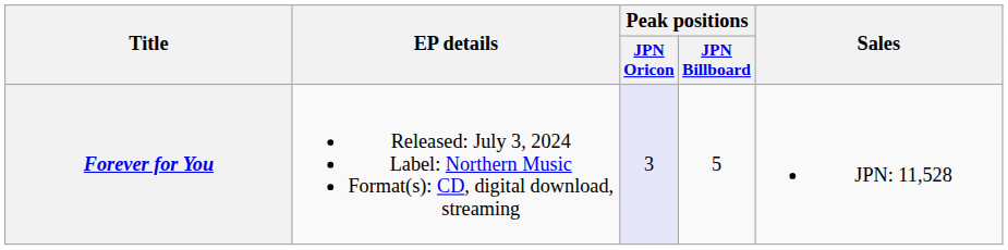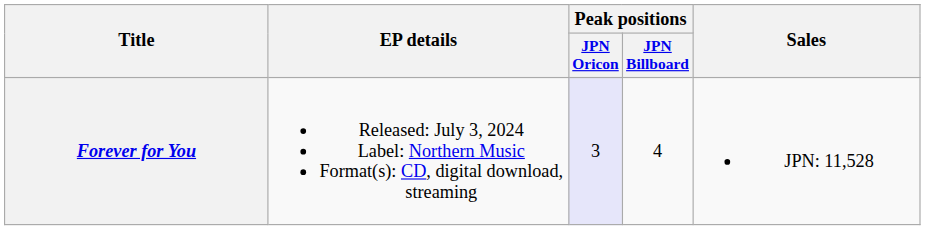Forever for You | Peak positions / JPN Billboard: 5 -> 4
